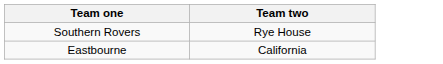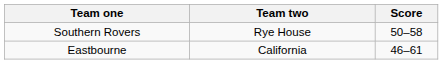+ column: Score | 50–58 | 46–61
